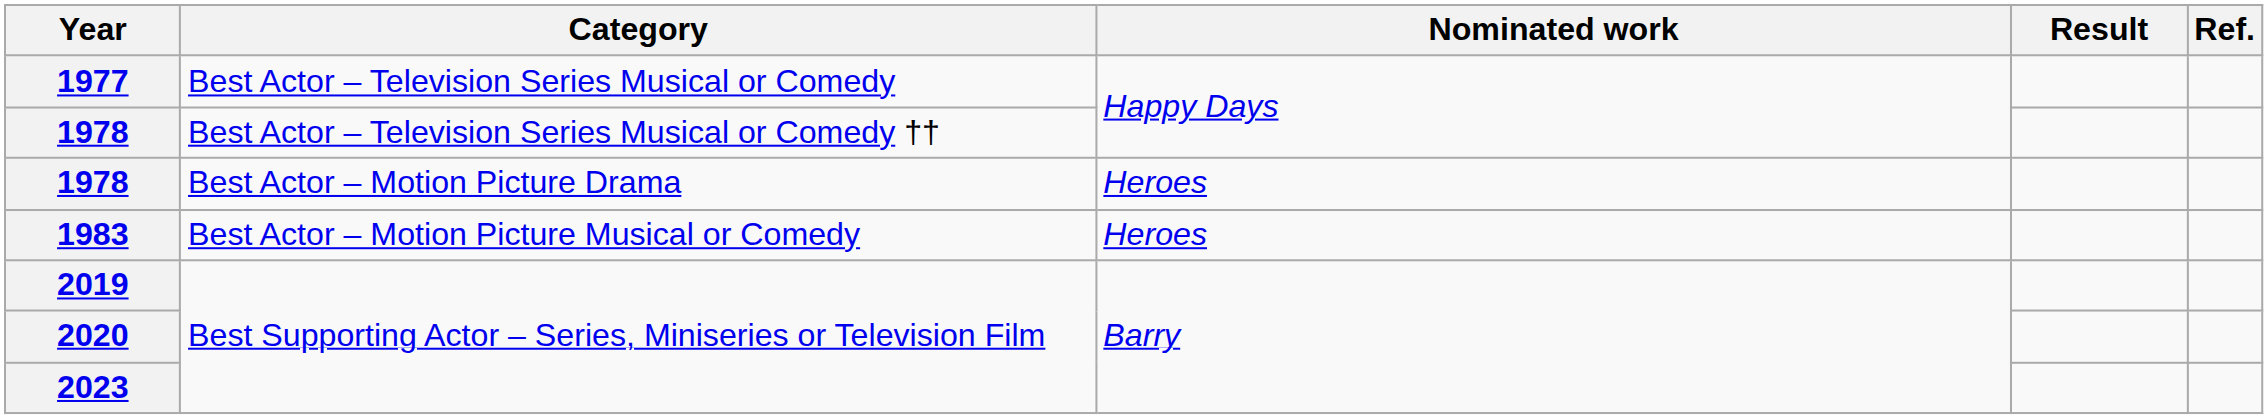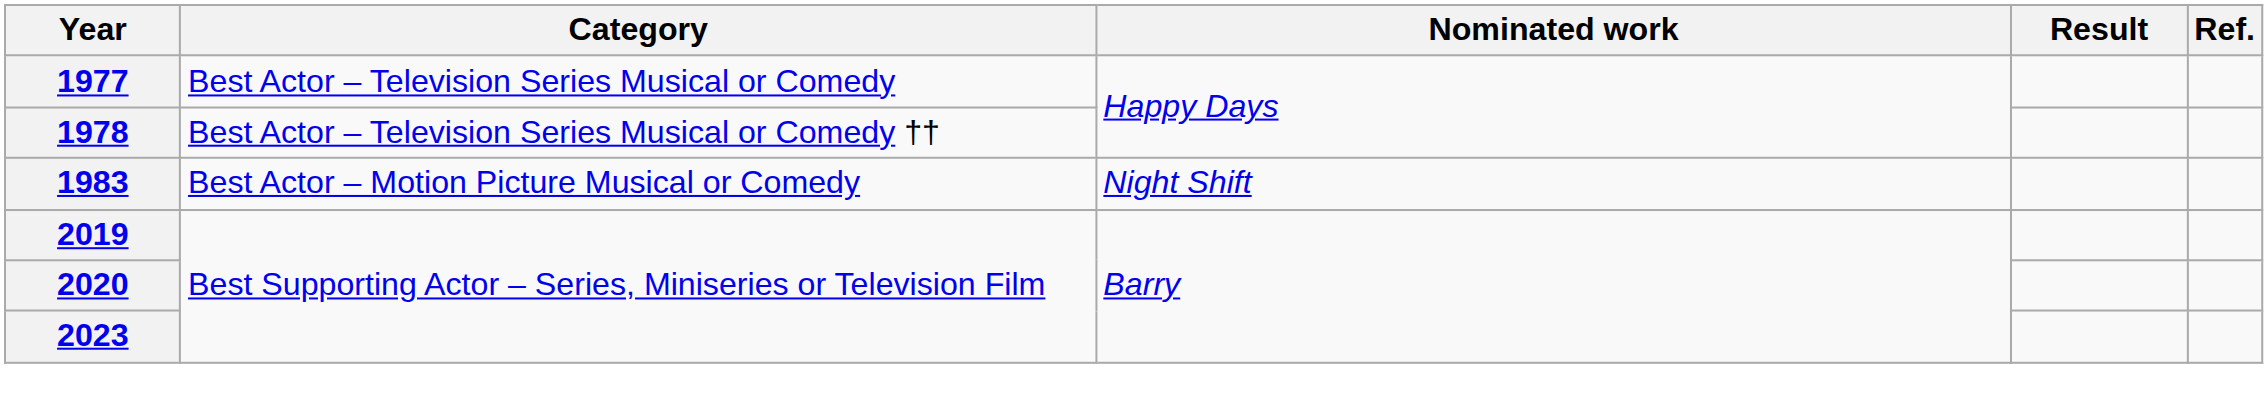- row: 1978 | Best Actor – Motion Picture Drama | Heroes
1983 | Nominated work: Heroes -> Night Shift
